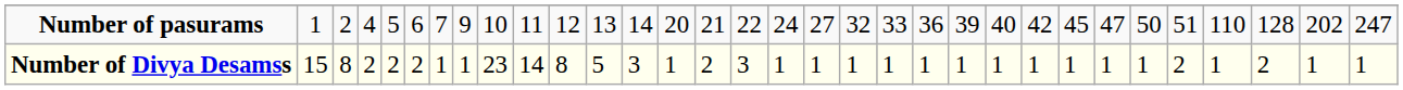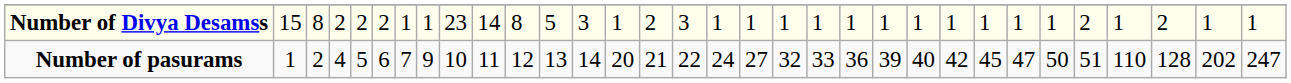rows swapped: Number of pasurams <-> Number of Divya Desamss
